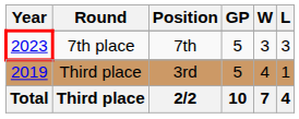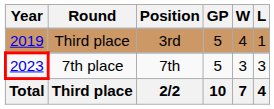rows swapped: Third place / 3rd <-> 7th place
